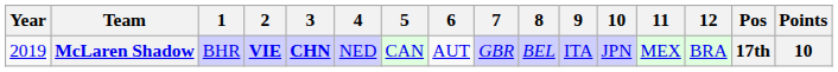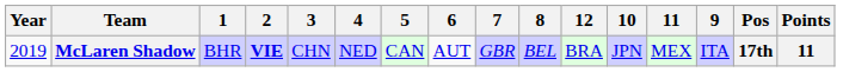columns swapped: 9 <-> 12
McLaren Shadow | 3: bold -> normal
McLaren Shadow | Points: 10 -> 11
